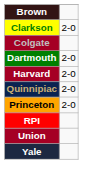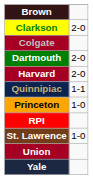Quinnipiac | column 2: 2-0 -> 1-1
Princeton | column 2: 2-0 -> 1-0
+ row: St. Lawrence | 1-0
